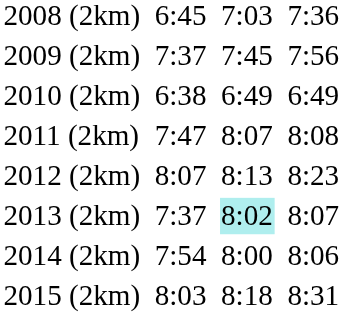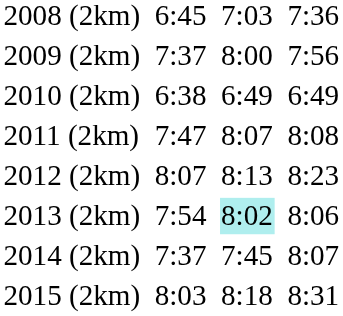2009 (2km) | column 5: 7:45 -> 8:00
2013 (2km) | column 3: 7:37 -> 7:54
2013 (2km) | column 7: 8:07 -> 8:06
2014 (2km) | column 3: 7:54 -> 7:37
2014 (2km) | column 5: 8:00 -> 7:45
2014 (2km) | column 7: 8:06 -> 8:07
